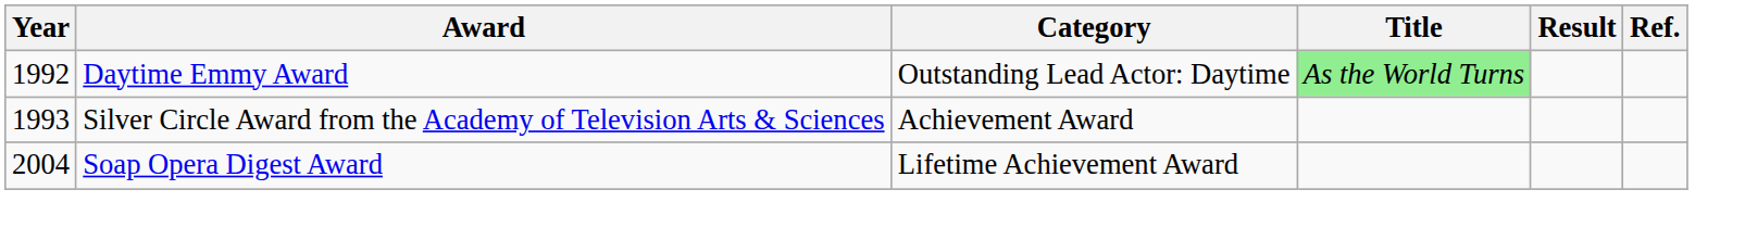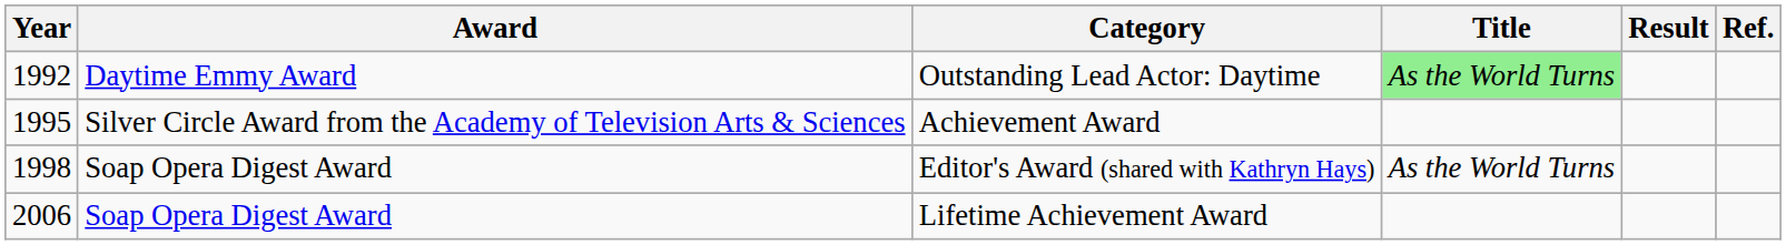Achievement Award | Year: 1993 -> 1995
+ row: 1998 | Soap Opera Digest Award | Editor's Award (shared with Kathryn Hays) | As the World Turns
Lifetime Achievement Award | Year: 2004 -> 2006
